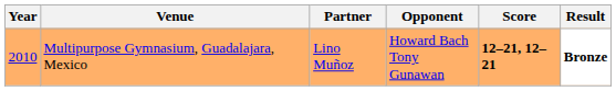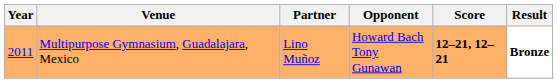Multipurpose Gymnasium, Guadalajara, Mexico | Year: 2010 -> 2011
